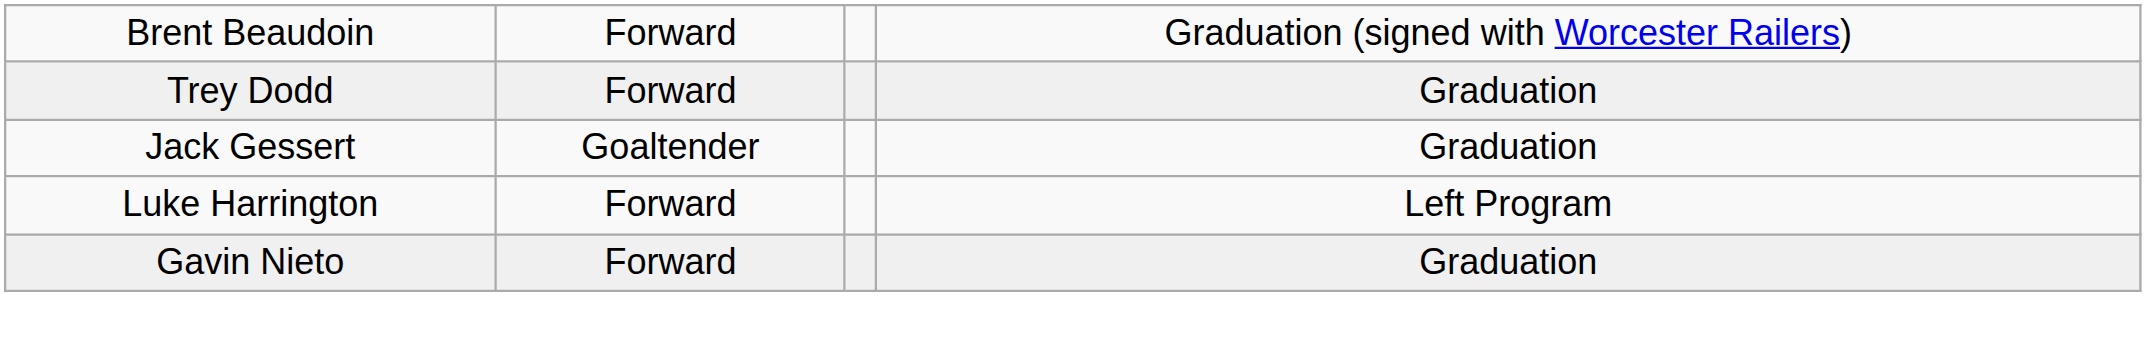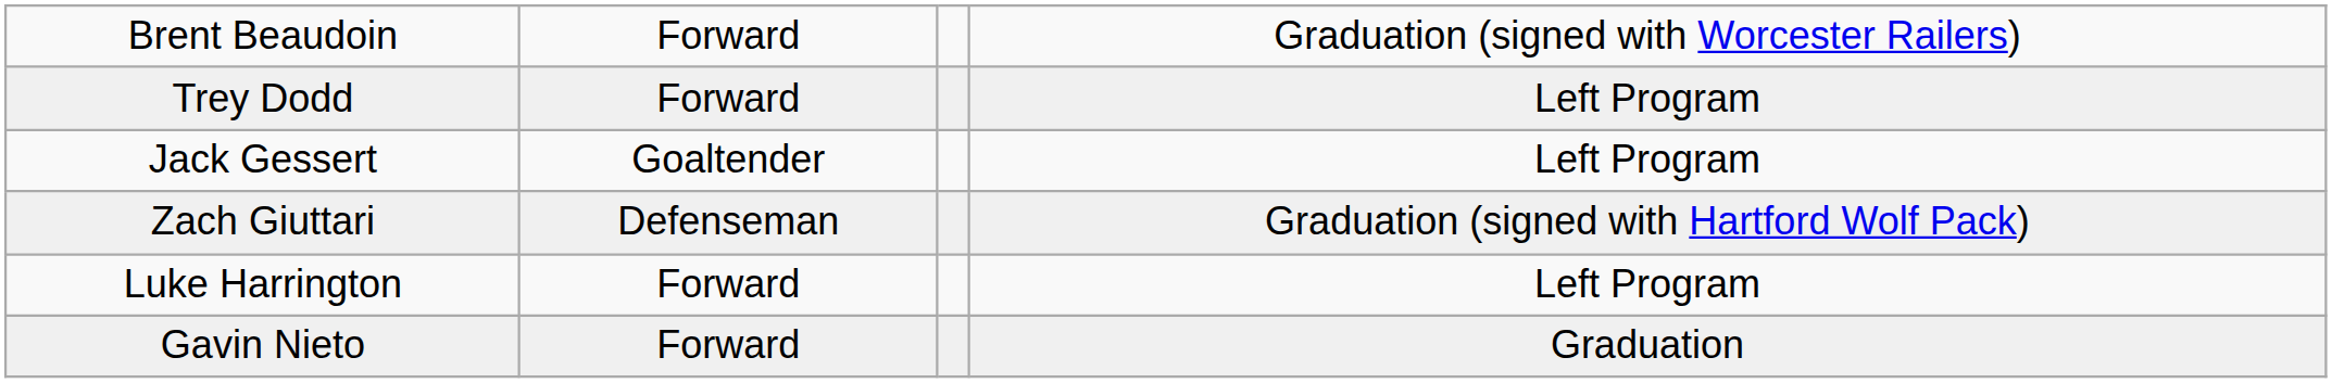Trey Dodd | column 4: Graduation -> Left Program
Jack Gessert | column 4: Graduation -> Left Program
+ row: Zach Giuttari | Defenseman | Graduation (signed with Hartford Wolf Pack)
